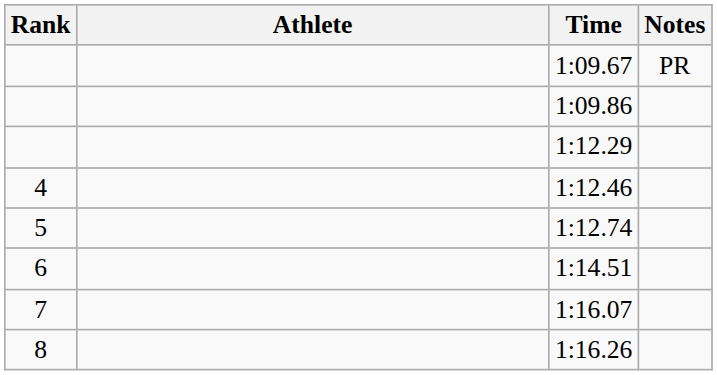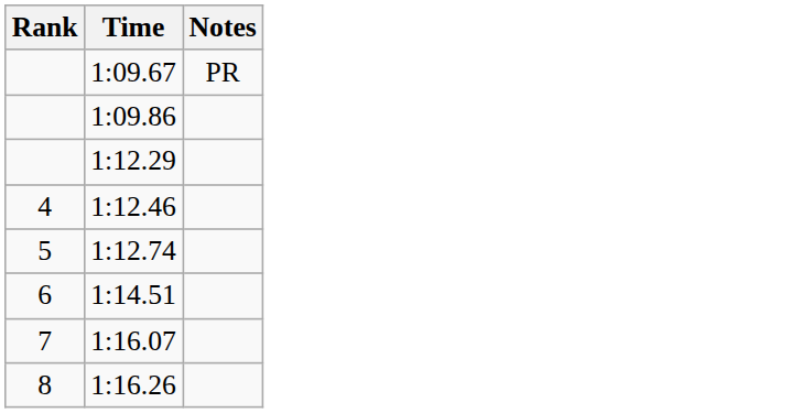- column: Athlete
